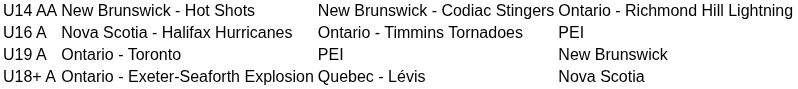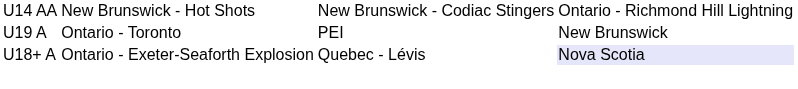- row: U16 A | Nova Scotia - Halifax Hurricanes | Ontario - Timmins Tornadoes | PEI
U18+ A | column 4: no background -> lavender background
